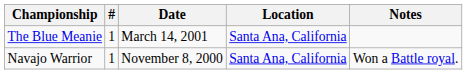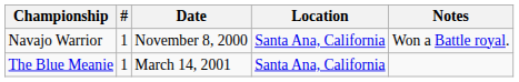rows swapped: Navajo Warrior <-> The Blue Meanie
